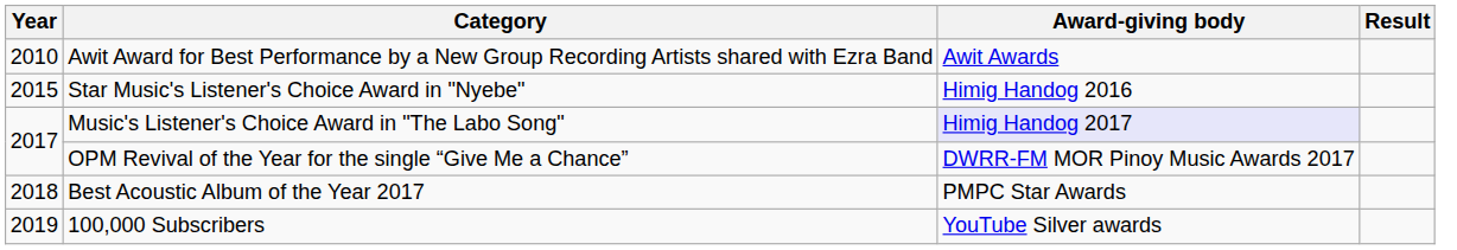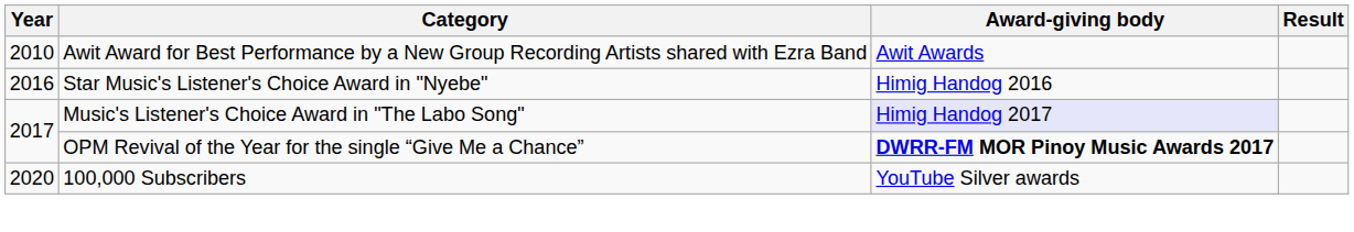Star Music's Listener's Choice Award in "Nyebe" | Year: 2015 -> 2016
OPM Revival of the Year for the single “Give Me a Chance” | Award-giving body: normal -> bold
- row: 2018 | Best Acoustic Album of the Year 2017 | PMPC Star Awards
100,000 Subscribers | Year: 2019 -> 2020
